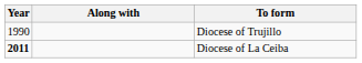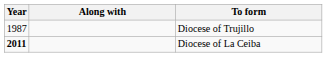Diocese of Trujillo | Year: 1990 -> 1987
